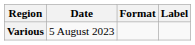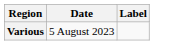- column: Format
